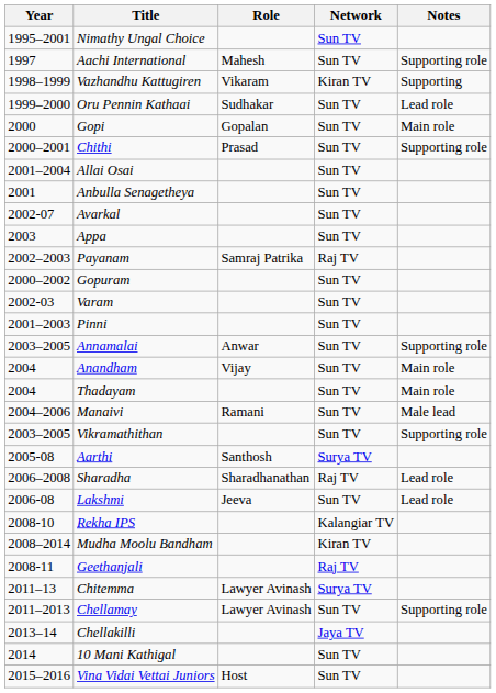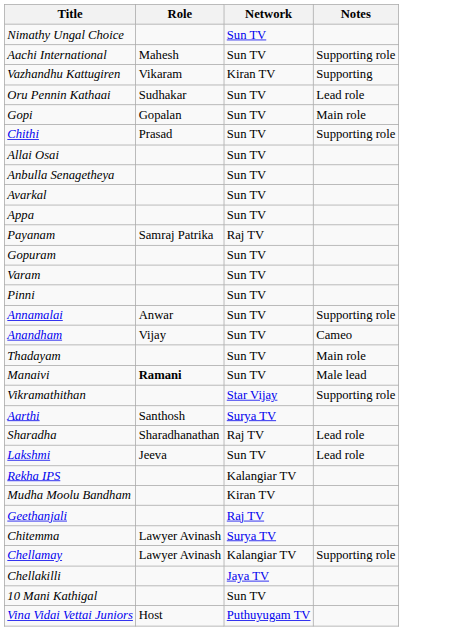- column: Year | 1995–2001 | 1997 | 1998–1999 | 1999–2000 | 2000 | 2000–2001 | 2001–2004 | 2001 | 2002-07 | 2003 | 2002–2003 | 2000–2002 | 2002-03 | 2001–2003 | 2003–2005 | 2004 | 2004 | 2004–2006 | 2003–2005 | 2005-08 | 2006–2008 | 2006-08 | 2008-10 | 2008–2014 | 2008-11 | 2011–13 | 2011–2013 | 2013–14 | 2014 | 2015–2016
Anandham | Notes: Main role -> Cameo
Manaivi | Role: normal -> bold
Vikramathithan | Network: Sun TV -> Star Vijay
Chellamay | Network: Sun TV -> Kalangiar TV
Vina Vidai Vettai Juniors | Network: Sun TV -> Puthuyugam TV
